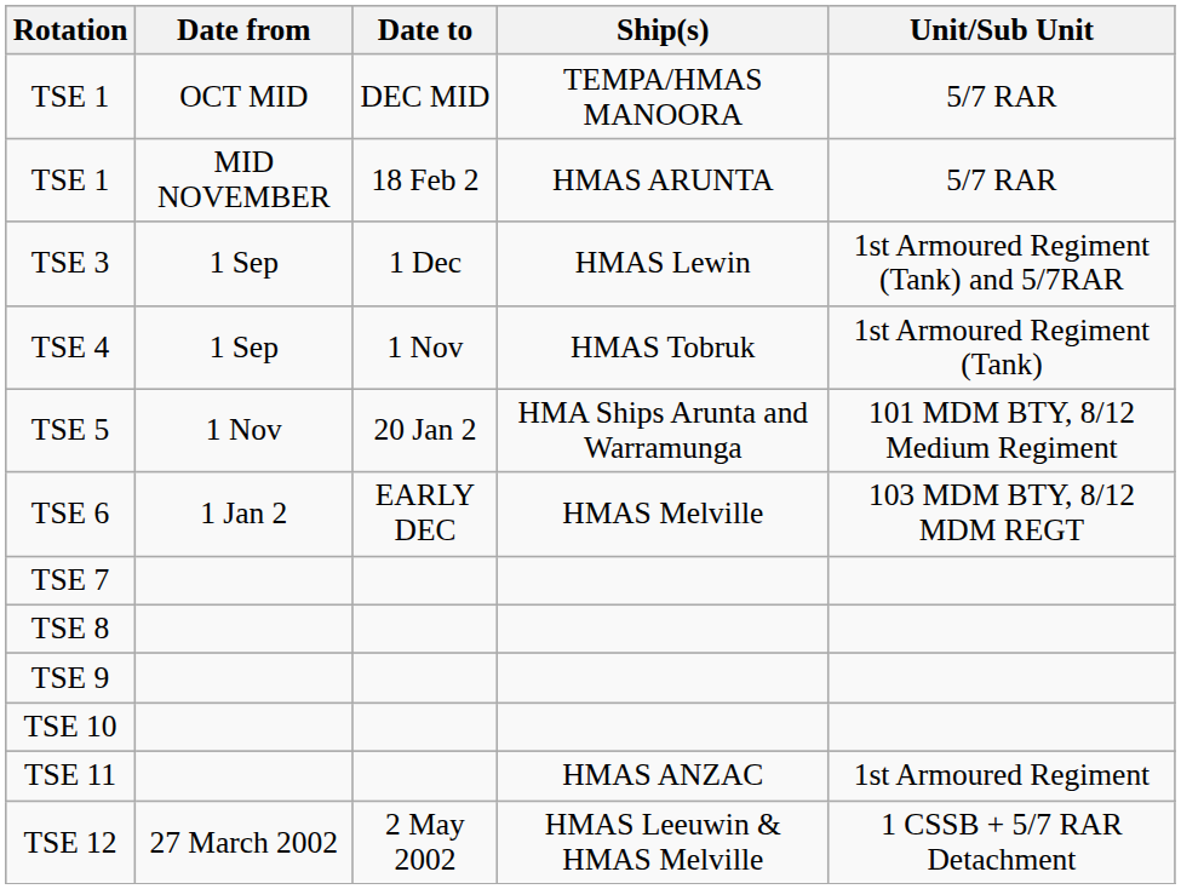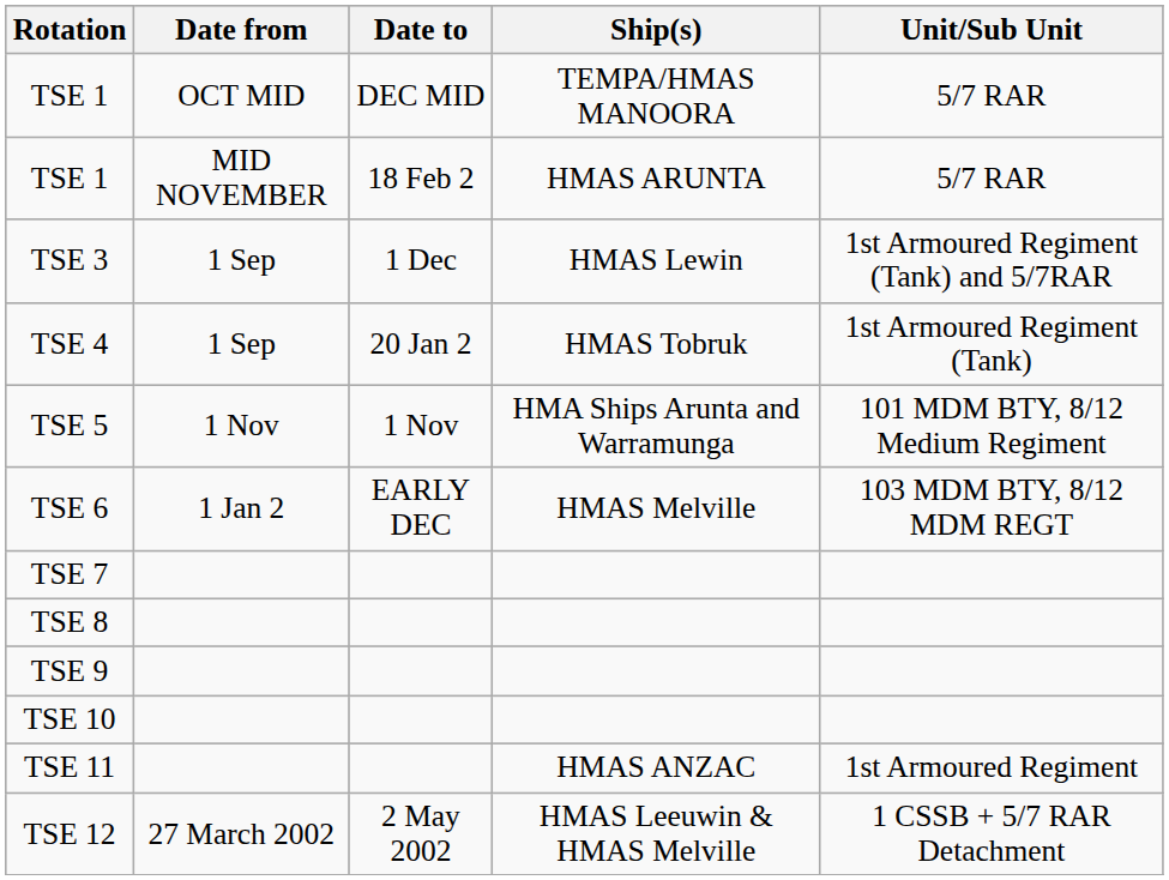TSE 4 | Date to: 1 Nov -> 20 Jan 2
TSE 5 | Date to: 20 Jan 2 -> 1 Nov
